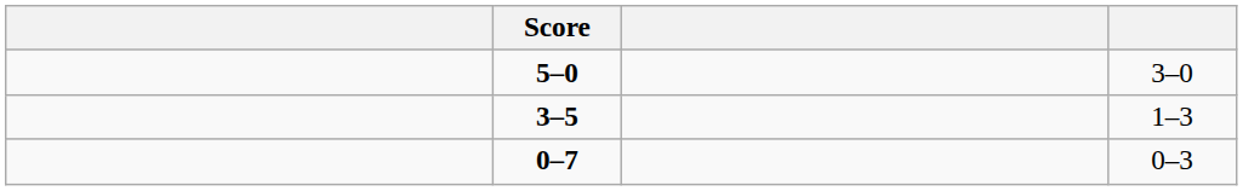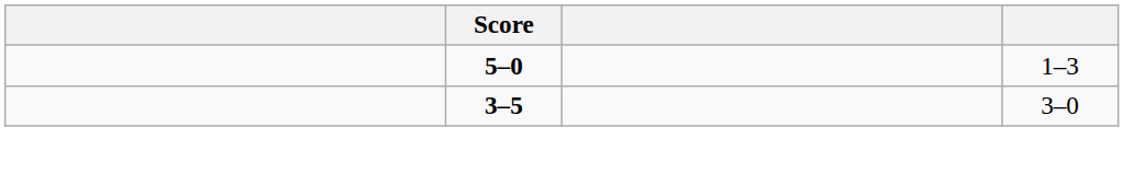5–0 | column 4: 3–0 -> 1–3
3–5 | column 4: 1–3 -> 3–0
- row: 0–7 | 0–3
